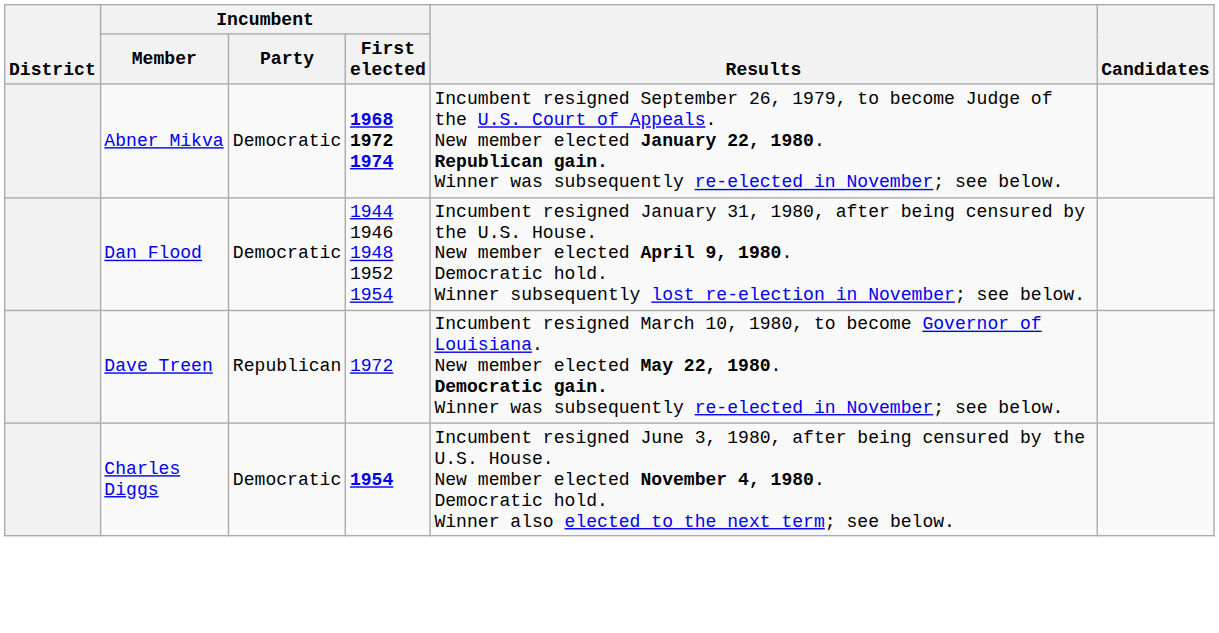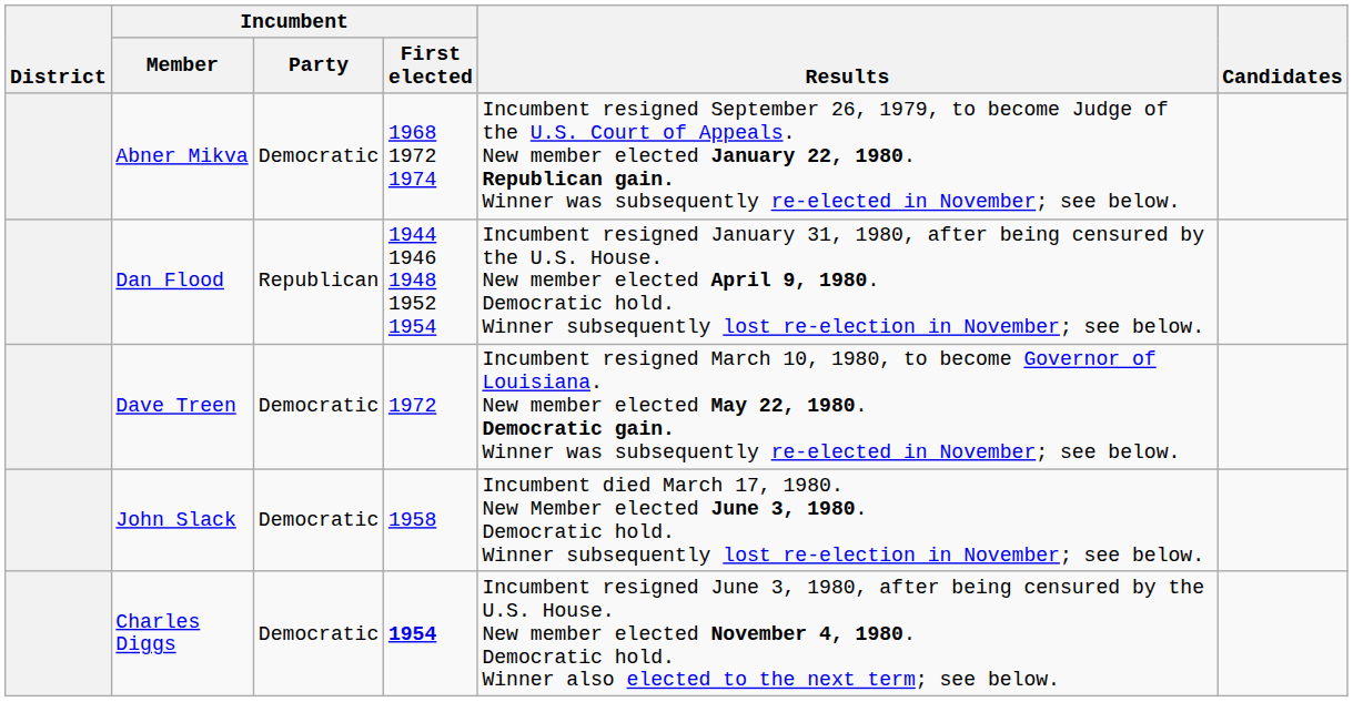Abner Mikva | Incumbent / First elected: bold -> normal
Dan Flood | Incumbent / Party: Democratic -> Republican
Dave Treen | Incumbent / Party: Republican -> Democratic
+ row: John Slack | Democratic | 1958 | Incumbent died March 17, 1980. New Member elected June 3, 1980. Democratic hold. Winner subsequently lost re-election in November; see below.
